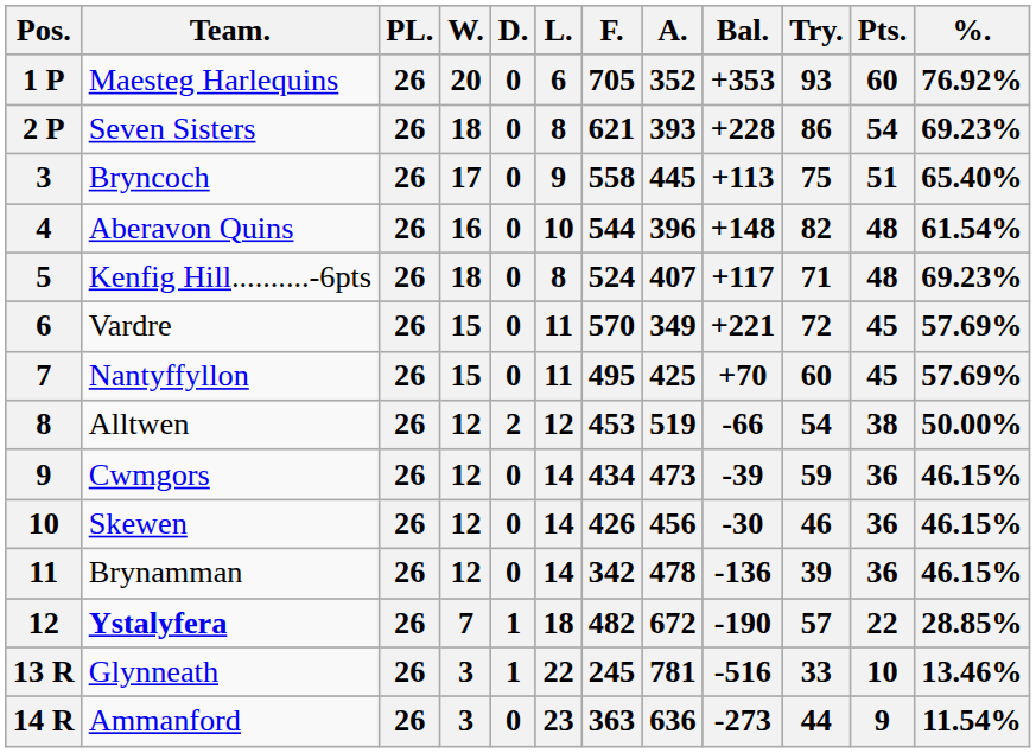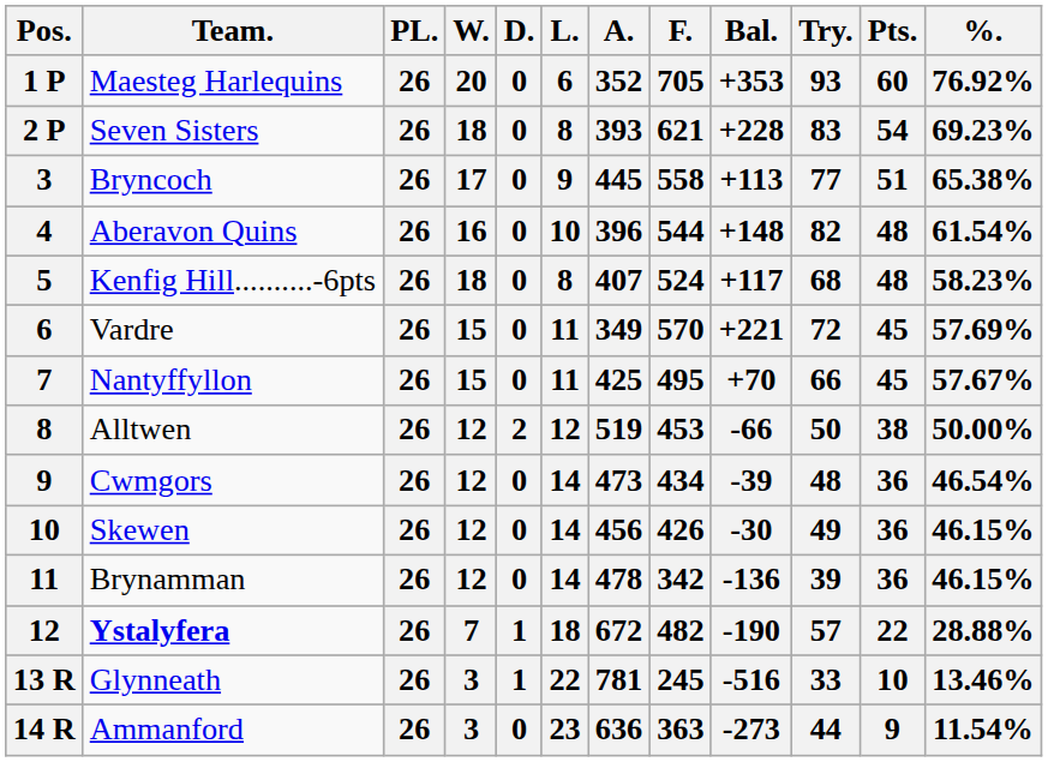columns swapped: F. <-> A.
Seven Sisters | Try.: 86 -> 83
Bryncoch | Try.: 75 -> 77
Bryncoch | %.: 65.40% -> 65.38%
Kenfig Hill..........-6pts | Try.: 71 -> 68
Kenfig Hill..........-6pts | %.: 69.23% -> 58.23%
Nantyffyllon | Try.: 60 -> 66
Nantyffyllon | %.: 57.69% -> 57.67%
Alltwen | Try.: 54 -> 50
Cwmgors | Try.: 59 -> 48
Cwmgors | %.: 46.15% -> 46.54%
Skewen | Try.: 46 -> 49
Ystalyfera | %.: 28.85% -> 28.88%
